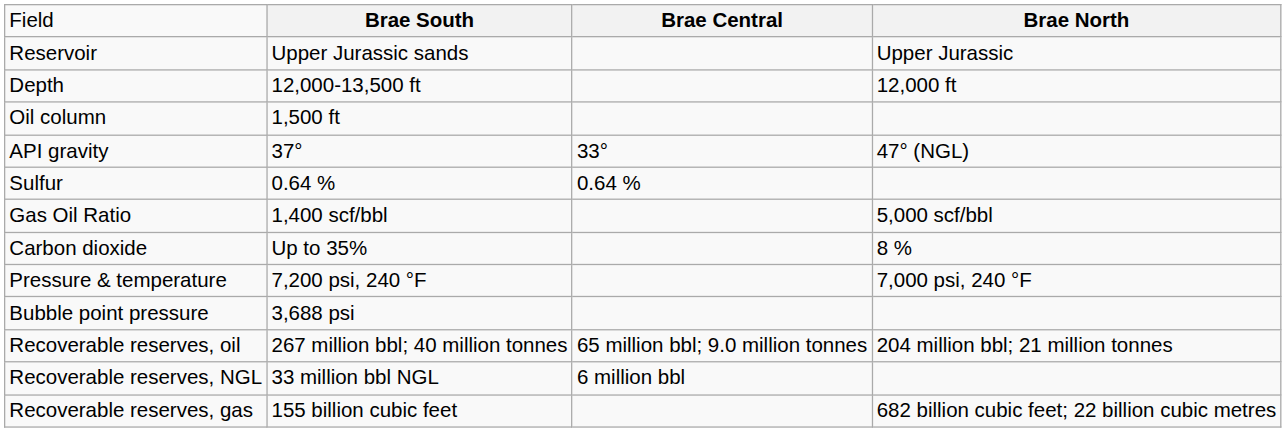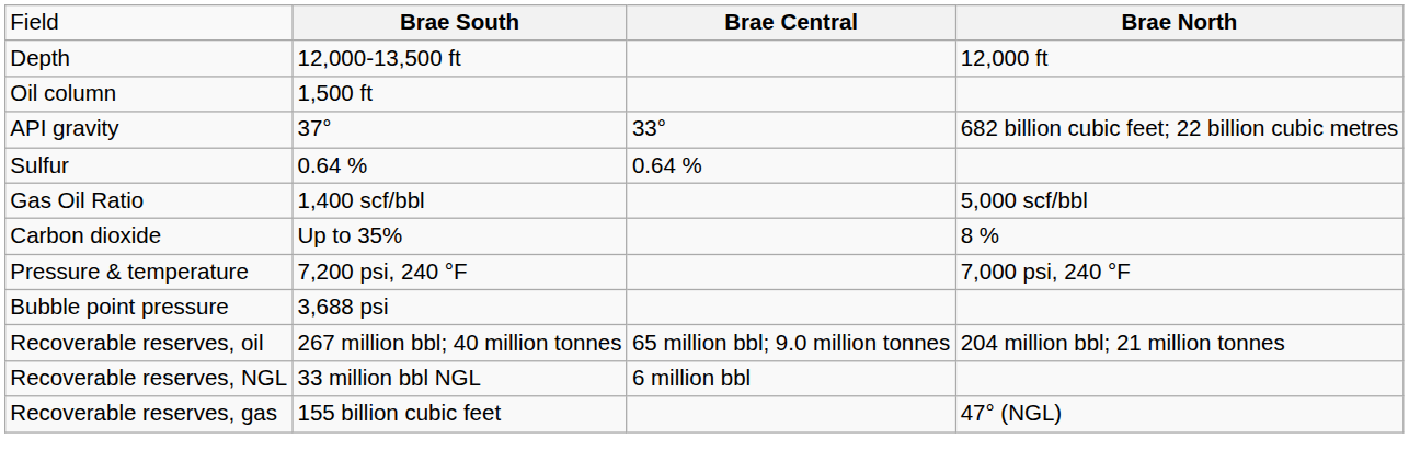- row: Reservoir | Upper Jurassic sands | Upper Jurassic
API gravity | column 4: 47° (NGL) -> 682 billion cubic feet; 22 billion cubic metres
Recoverable reserves, gas | column 4: 682 billion cubic feet; 22 billion cubic metres -> 47° (NGL)
